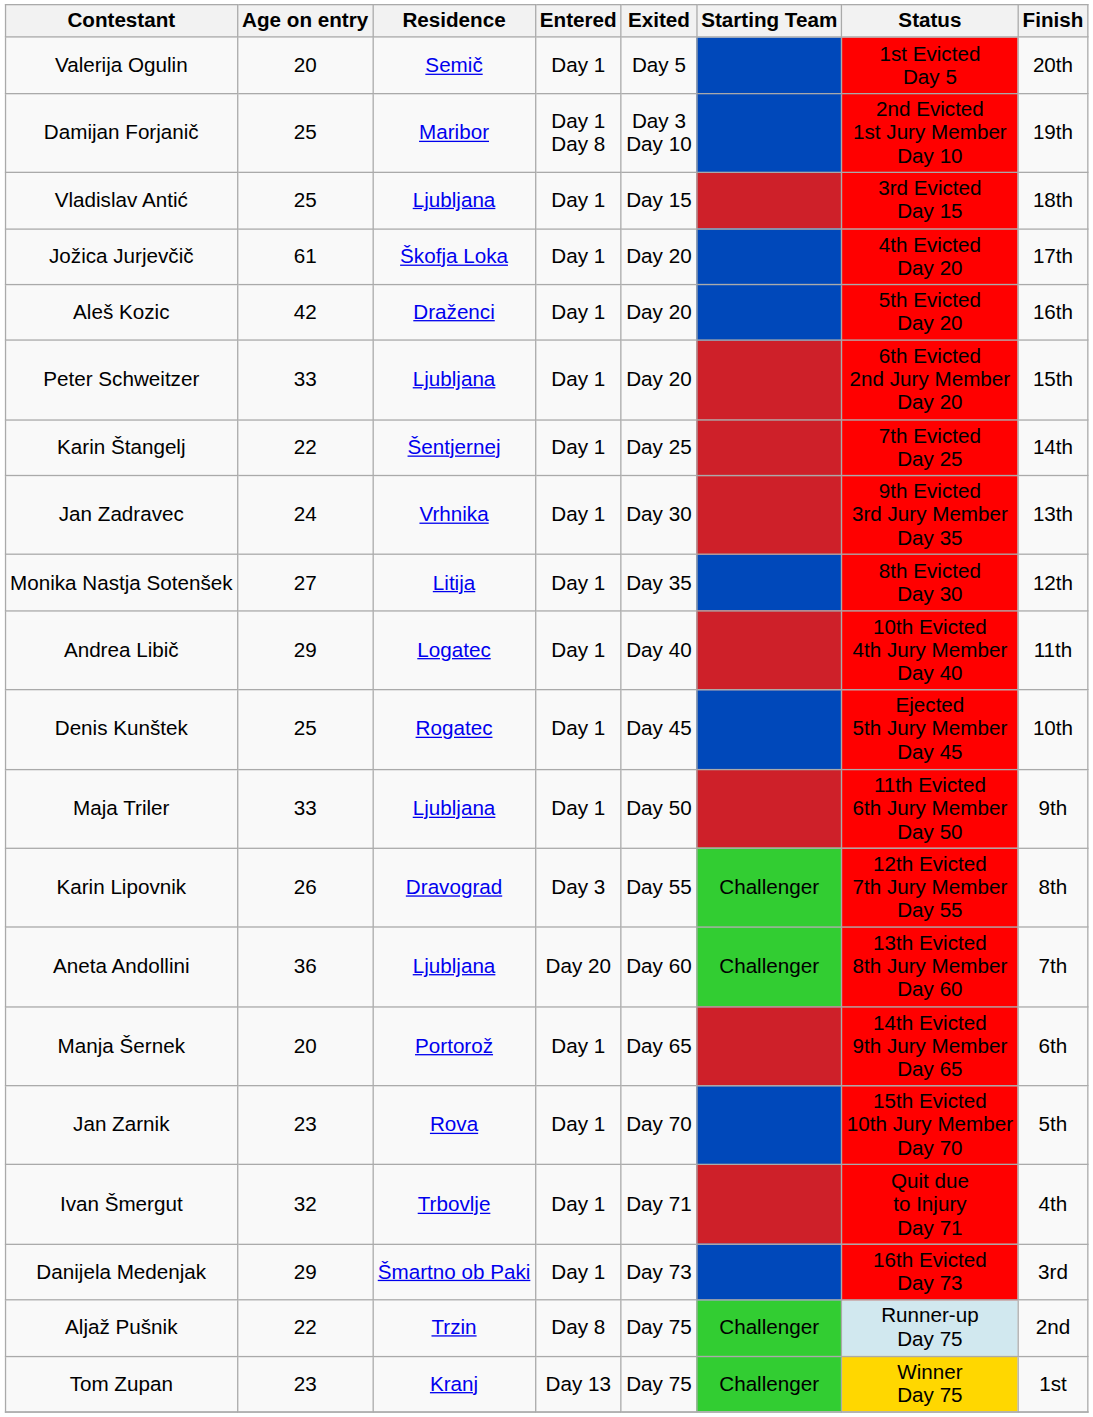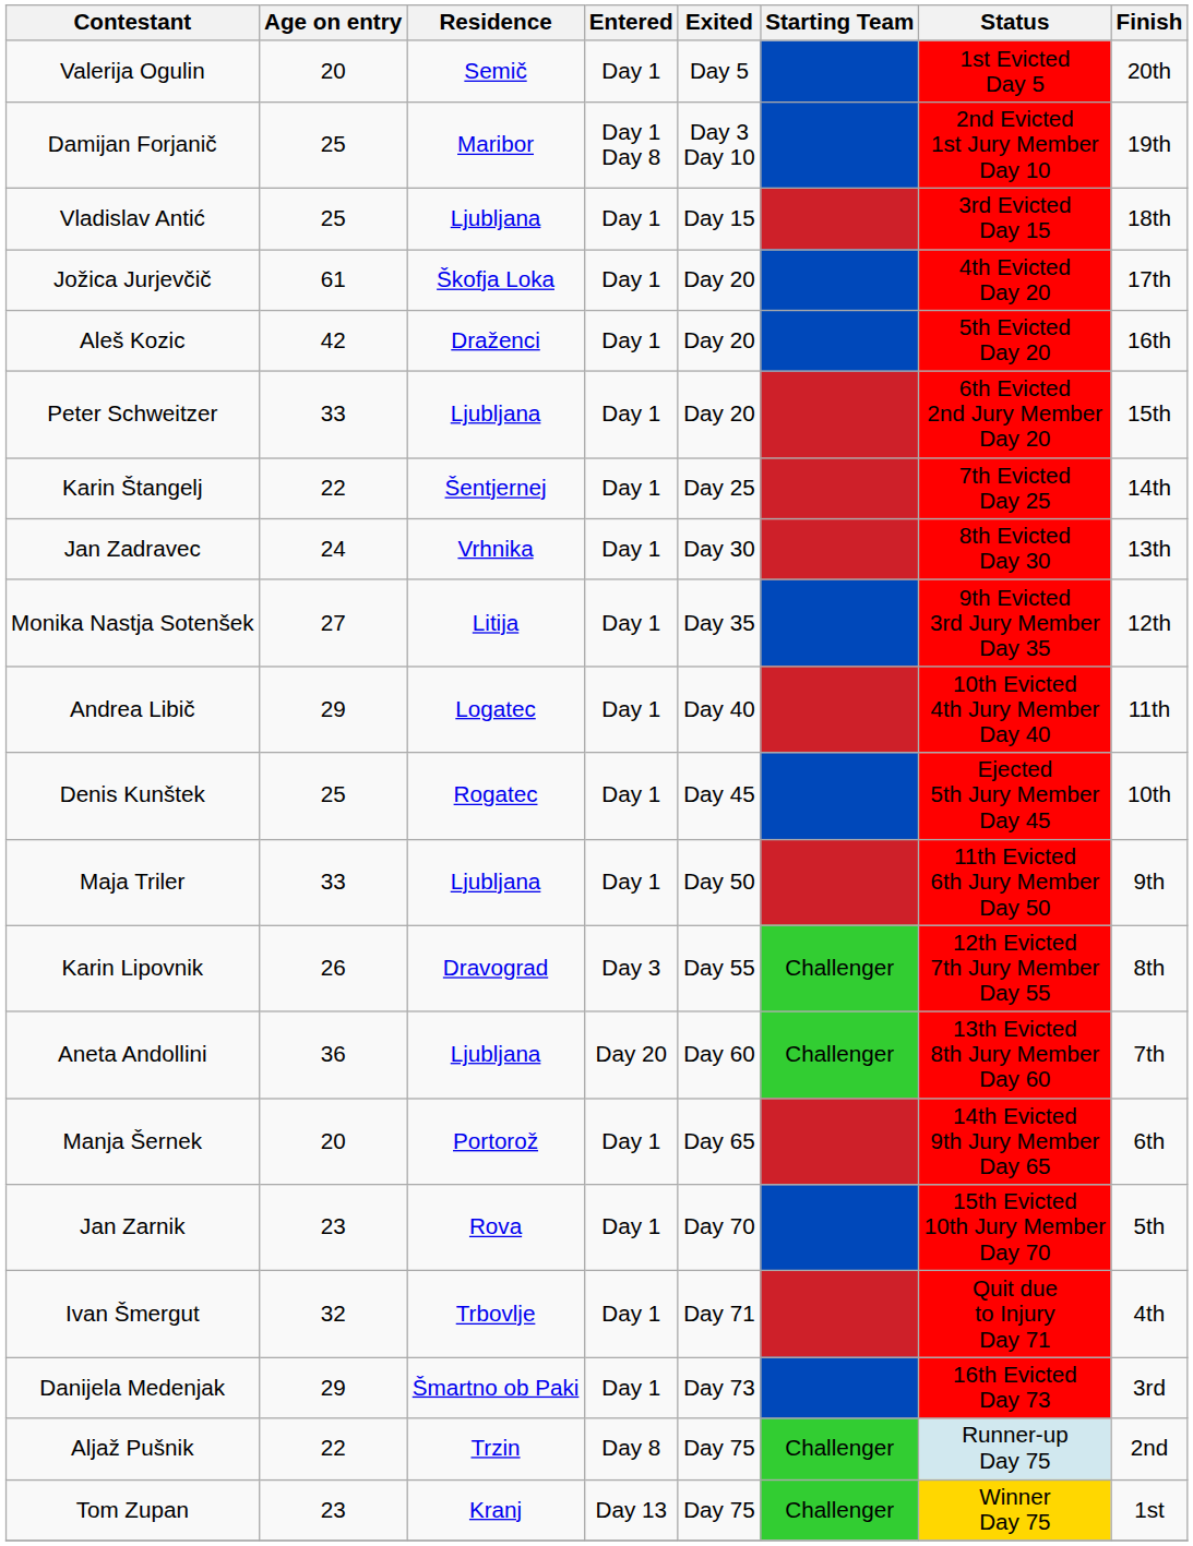Jan Zadravec | Status: 9th Evicted 3rd Jury Member Day 35 -> 8th Evicted Day 30
Monika Nastja Sotenšek | Status: 8th Evicted Day 30 -> 9th Evicted 3rd Jury Member Day 35
